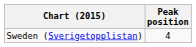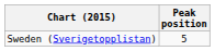Sweden (Sverigetopplistan) | Peak position: 4 -> 5
